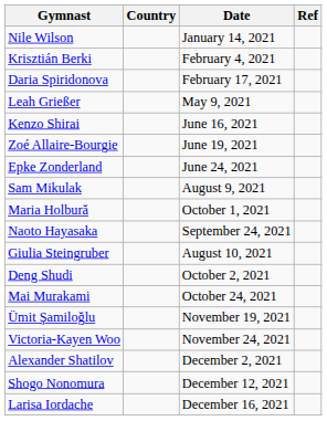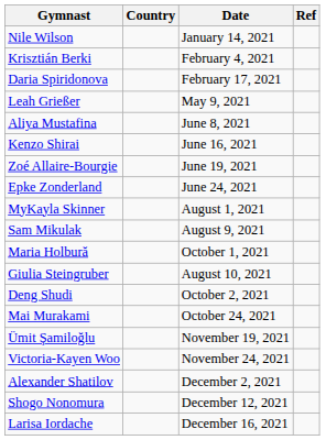+ row: Aliya Mustafina | June 8, 2021
+ row: MyKayla Skinner | August 1, 2021
- row: Naoto Hayasaka | September 24, 2021
